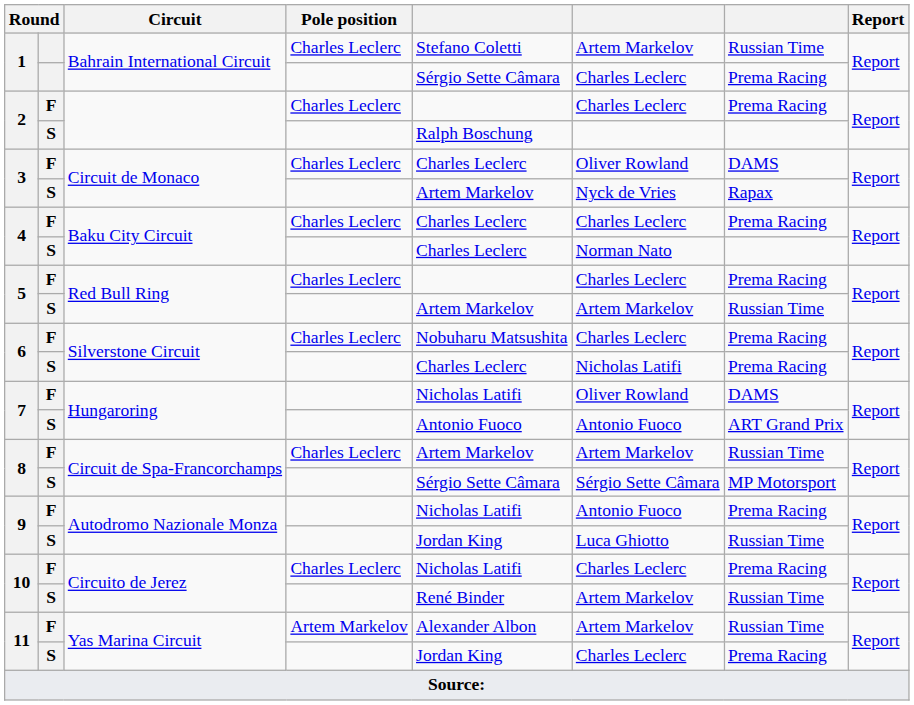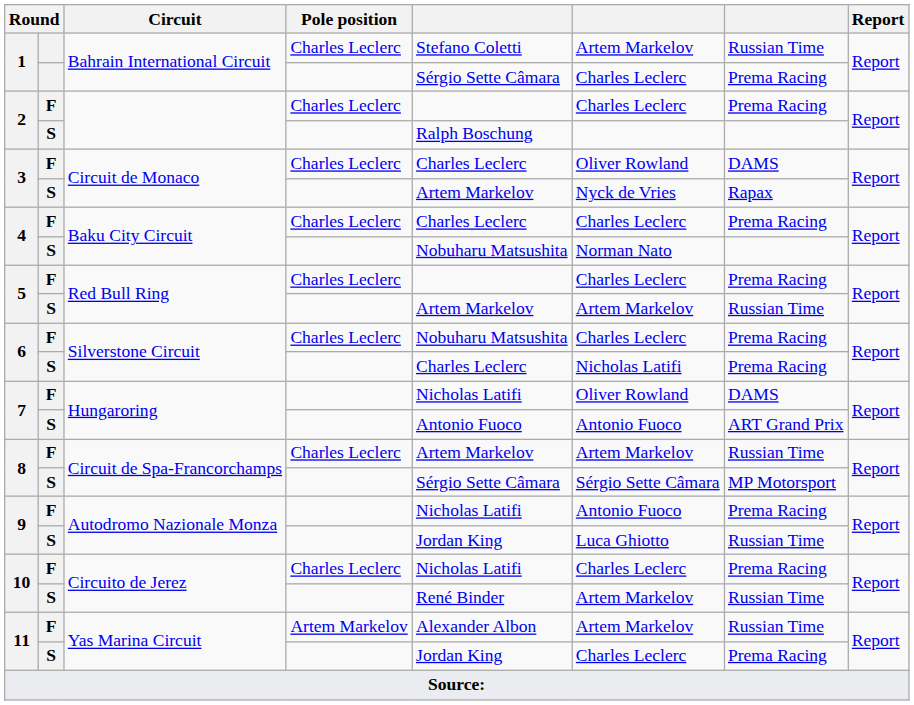4 / S | column 5: Charles Leclerc -> Nobuharu Matsushita
